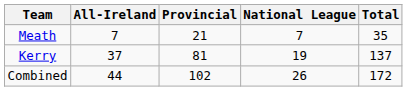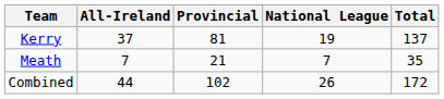rows swapped: Kerry <-> Meath
